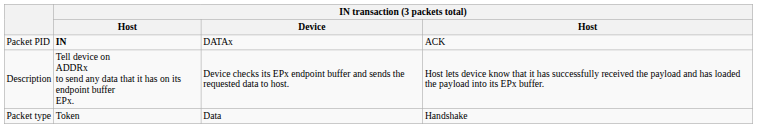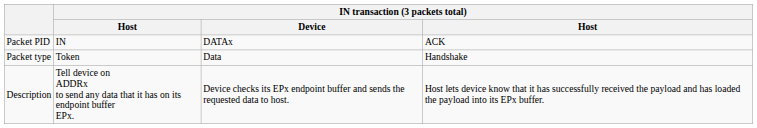Packet PID | column 2: bold -> normal
rows swapped: Packet type <-> Description
